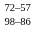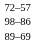+ row: 89–69
